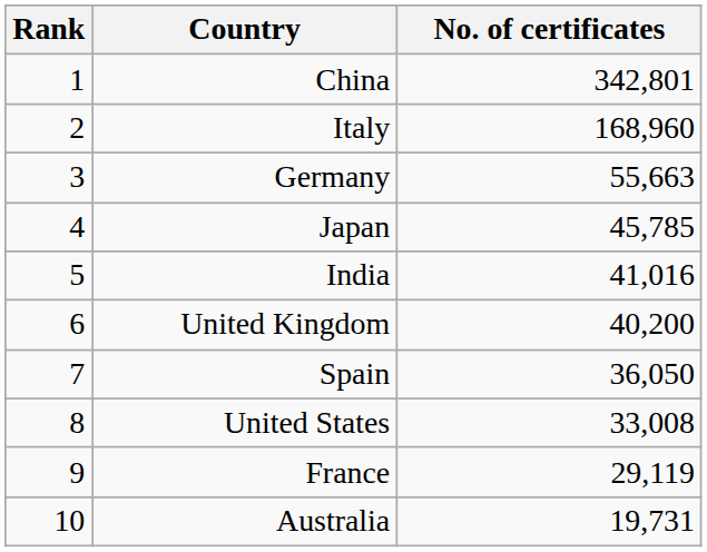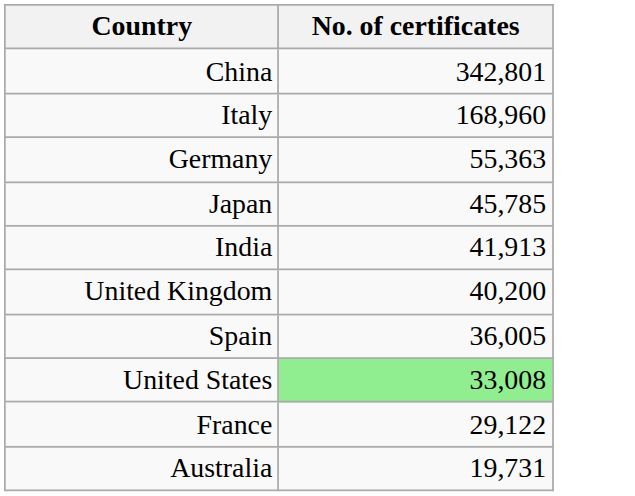- column: Rank | 1 | 2 | 3 | 4 | 5 | 6 | 7 | 8 | 9 | 10
Germany | No. of certificates: 55,663 -> 55,363
India | No. of certificates: 41,016 -> 41,913
Spain | No. of certificates: 36,050 -> 36,005
United States | No. of certificates: no background -> lightgreen background
France | No. of certificates: 29,119 -> 29,122
